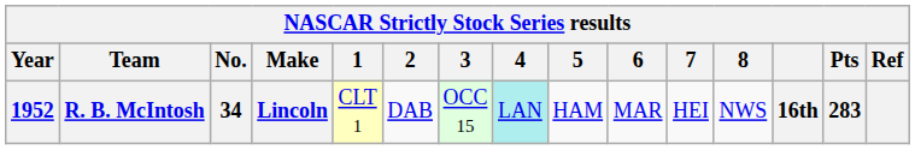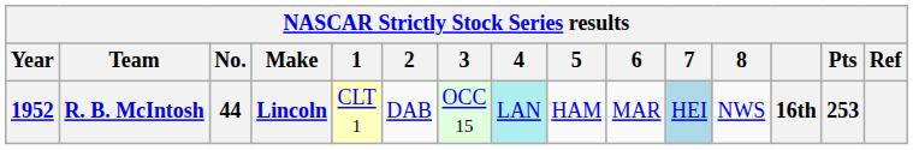R. B. McIntosh | No.: 34 -> 44
R. B. McIntosh | 7: no background -> lightblue background
R. B. McIntosh | Pts: 283 -> 253
